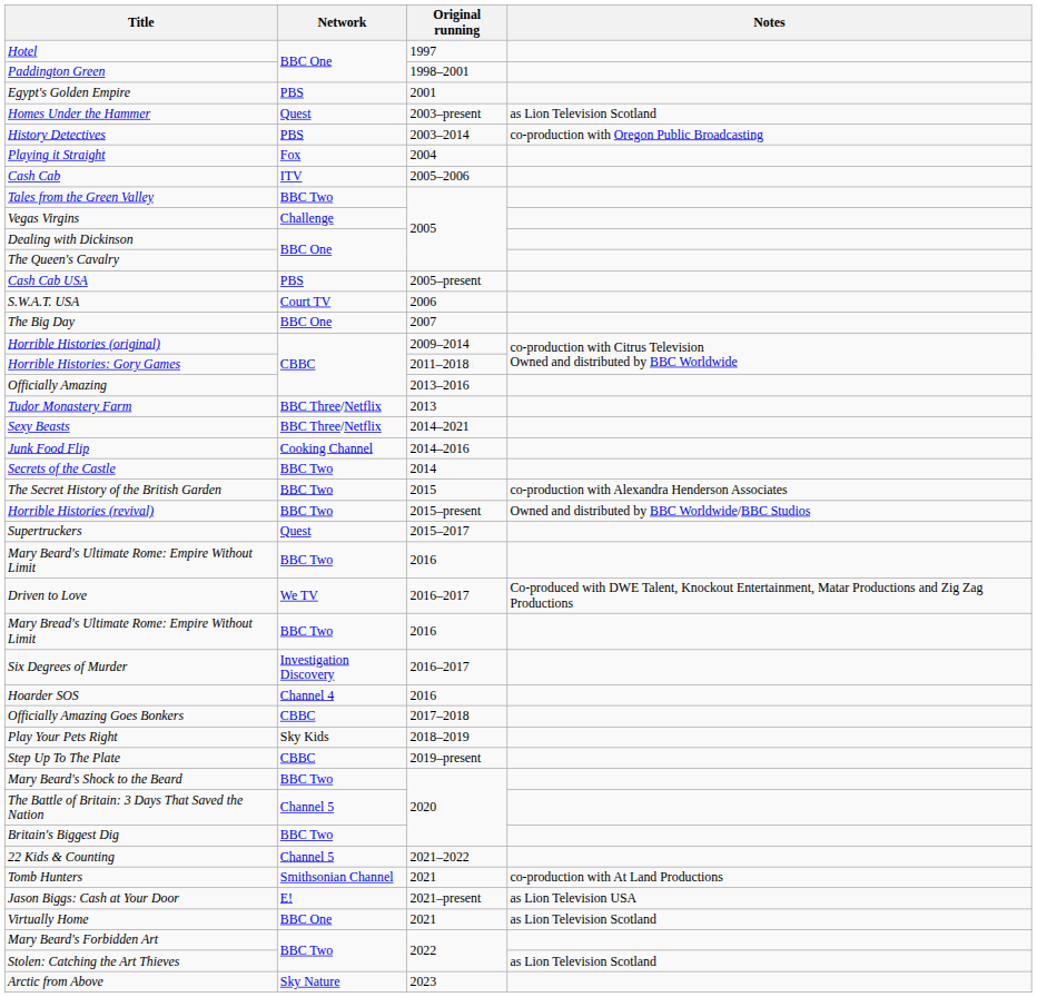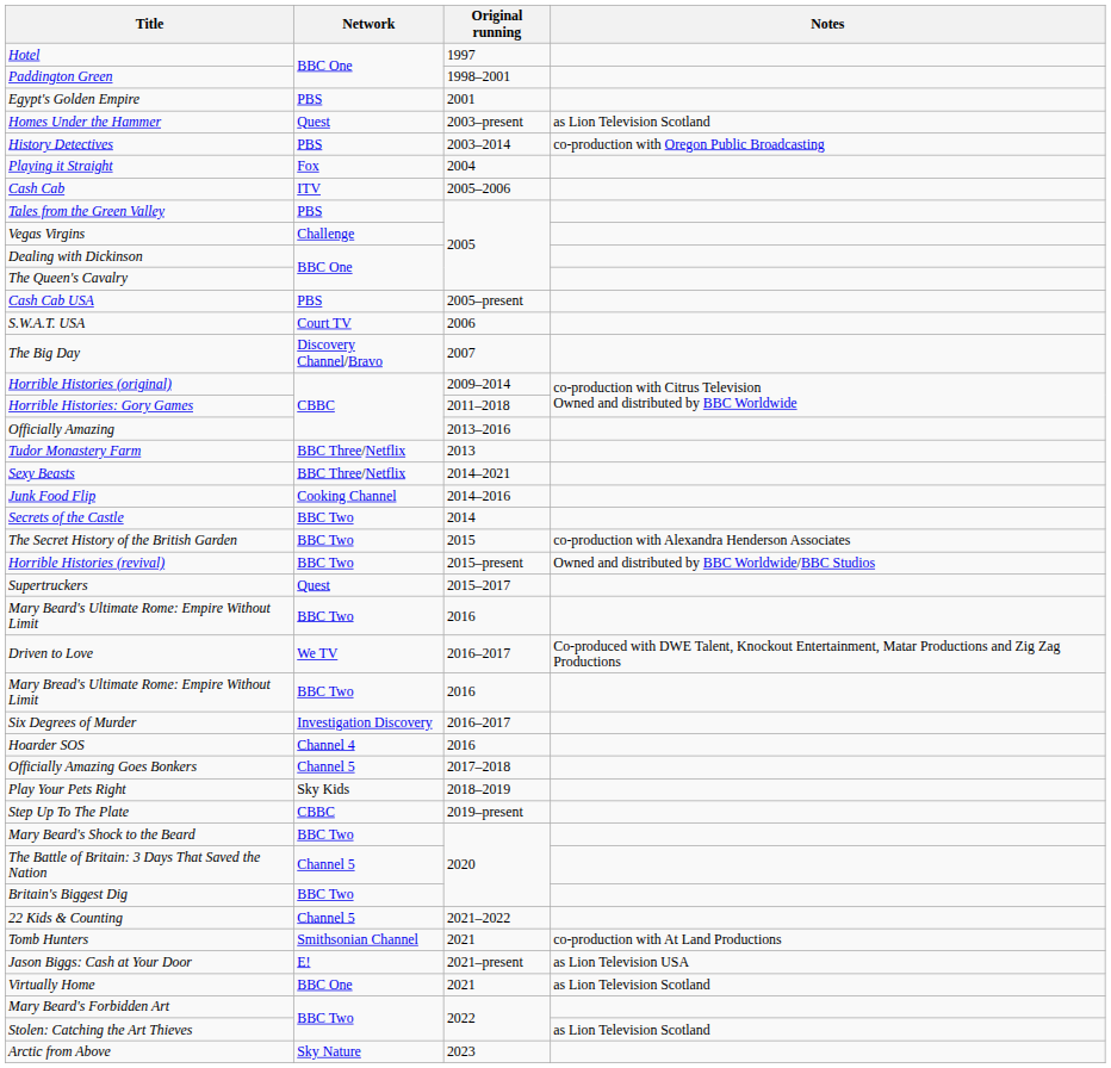Tales from the Green Valley | Network: BBC Two -> PBS
The Big Day | Network: BBC One -> Discovery Channel/Bravo
Officially Amazing Goes Bonkers | Network: CBBC -> Channel 5
